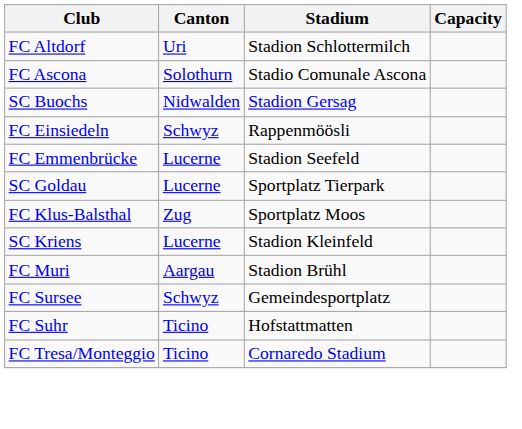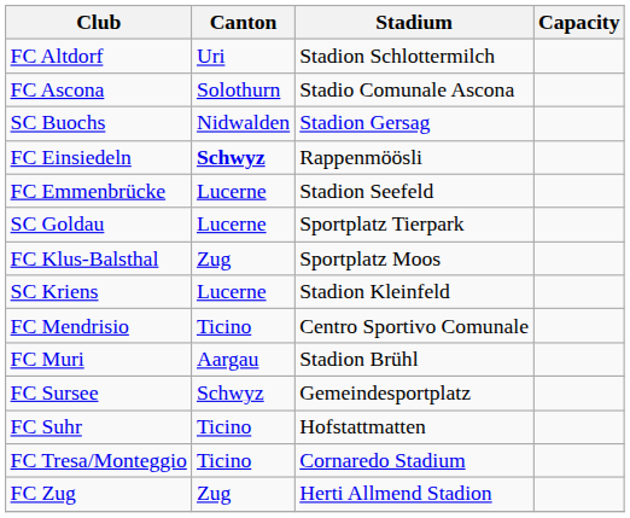FC Einsiedeln | Canton: normal -> bold
+ row: FC Mendrisio | Ticino | Centro Sportivo Comunale
+ row: FC Zug | Zug | Herti Allmend Stadion
